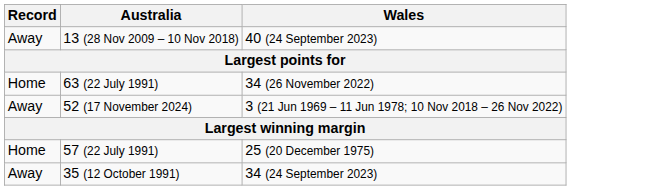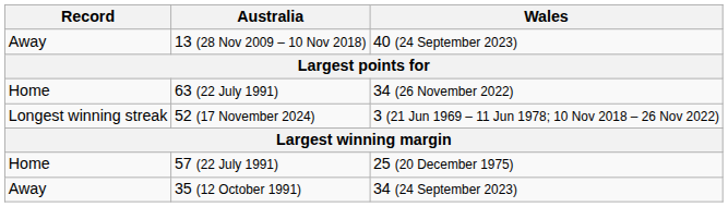52 (17 November 2024) | Record: Away -> Longest winning streak
